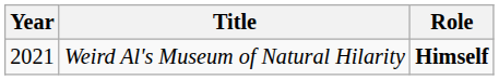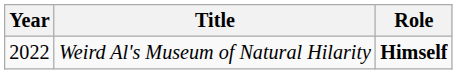Weird Al's Museum of Natural Hilarity | Year: 2021 -> 2022
